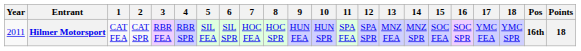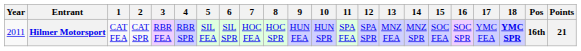Hilmer Motorsport | 18: normal -> bold
Hilmer Motorsport | Points: 18 -> 21
